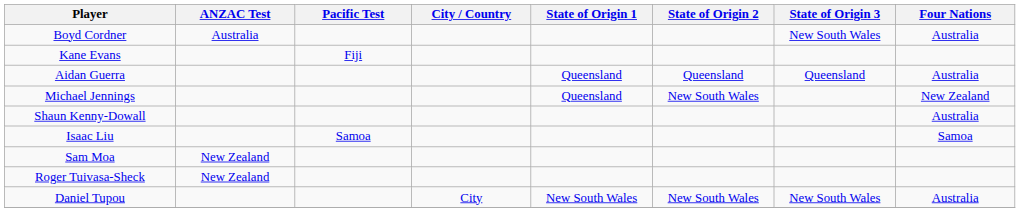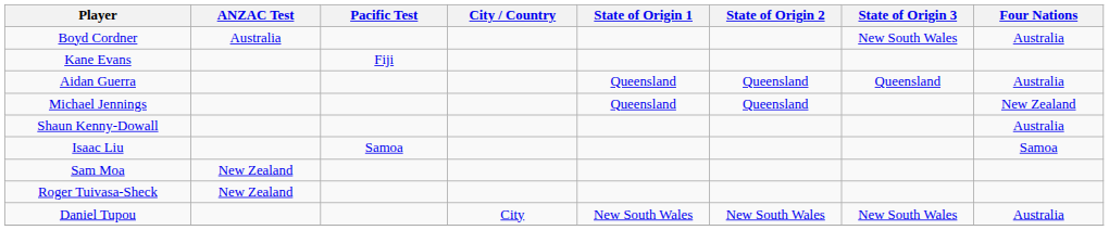Michael Jennings | State of Origin 2: New South Wales -> Queensland
